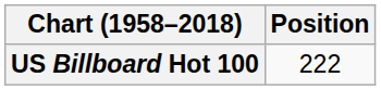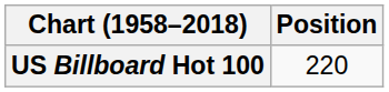US Billboard Hot 100 | Position: 222 -> 220
